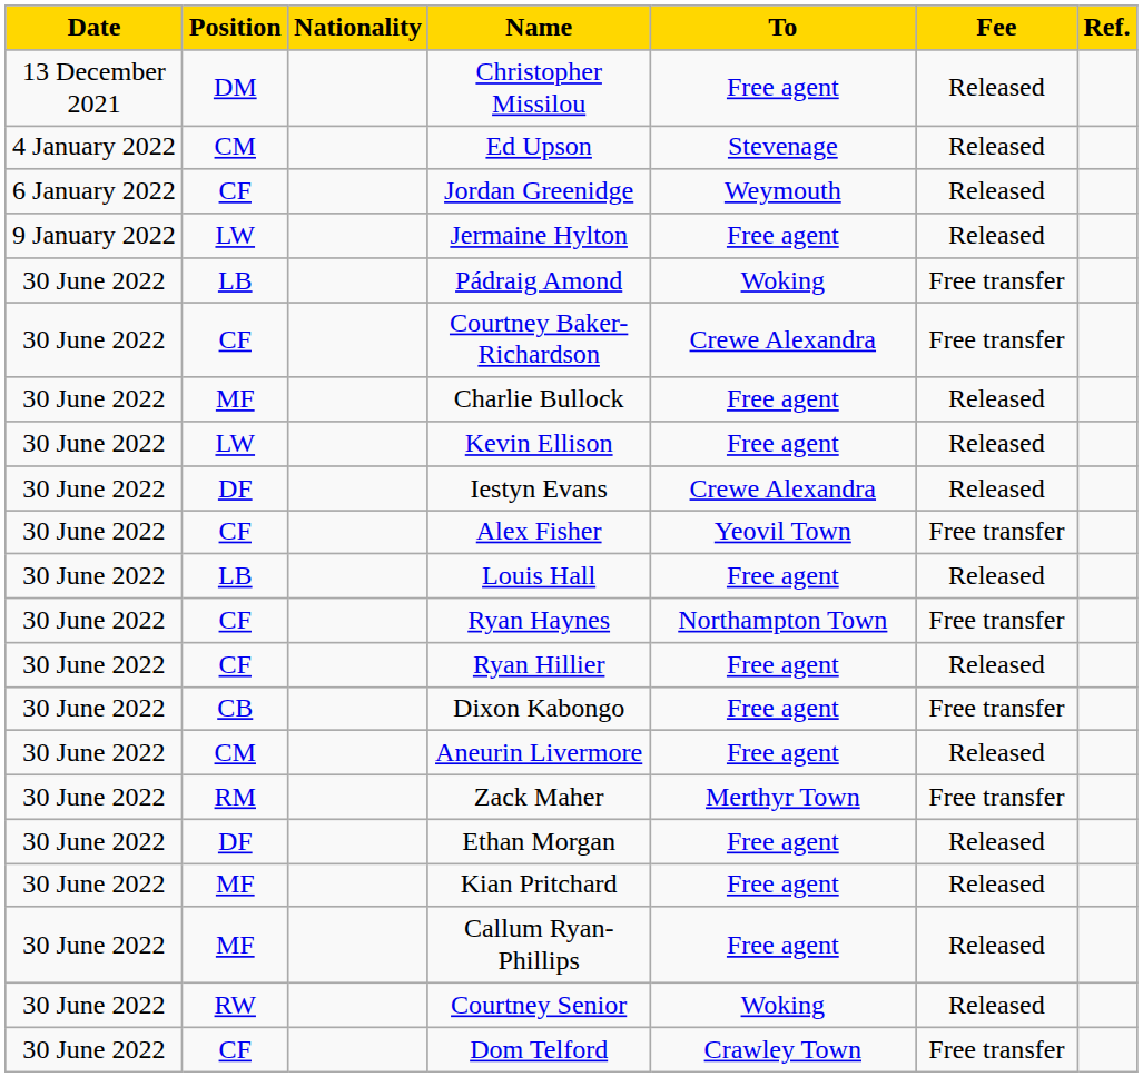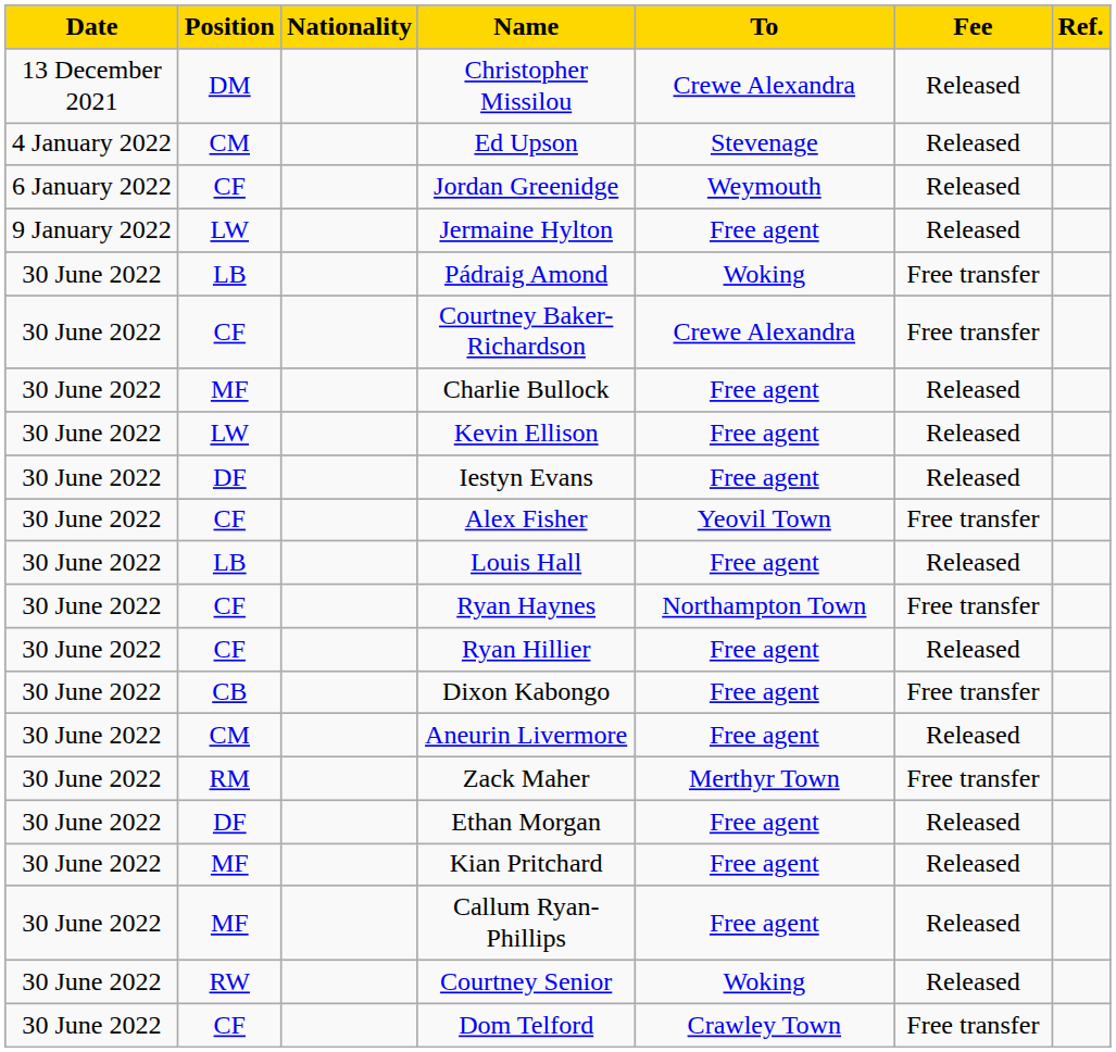Christopher Missilou | To: Free agent -> Crewe Alexandra
Iestyn Evans | To: Crewe Alexandra -> Free agent
